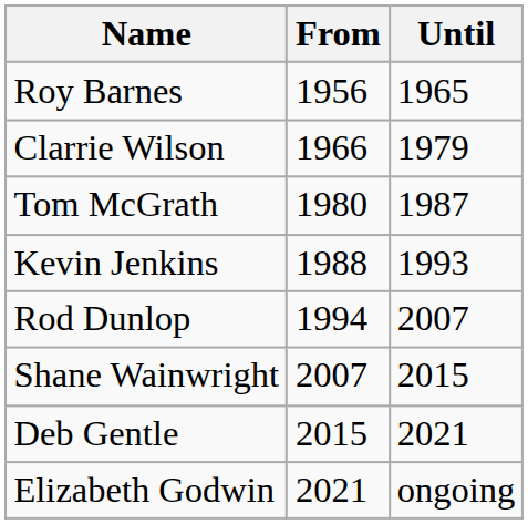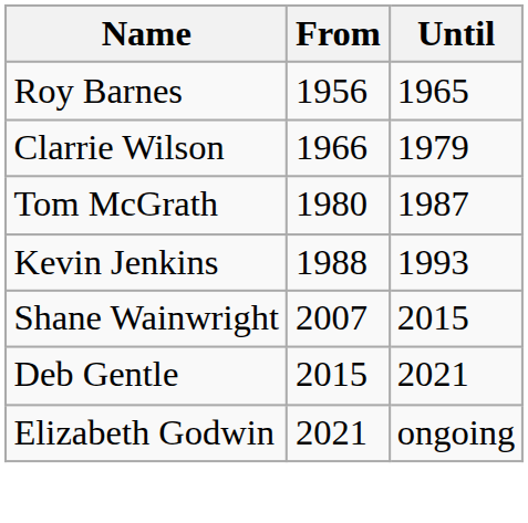- row: Rod Dunlop | 1994 | 2007
